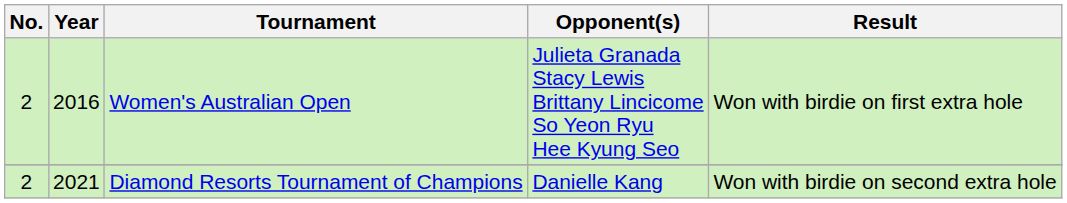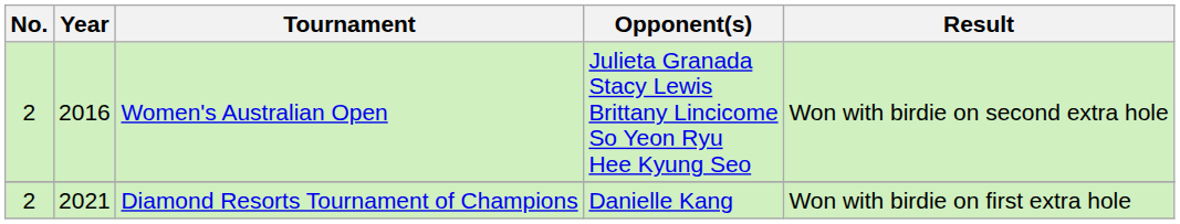Women's Australian Open | Result: Won with birdie on first extra hole -> Won with birdie on second extra hole
Diamond Resorts Tournament of Champions | Result: Won with birdie on second extra hole -> Won with birdie on first extra hole
